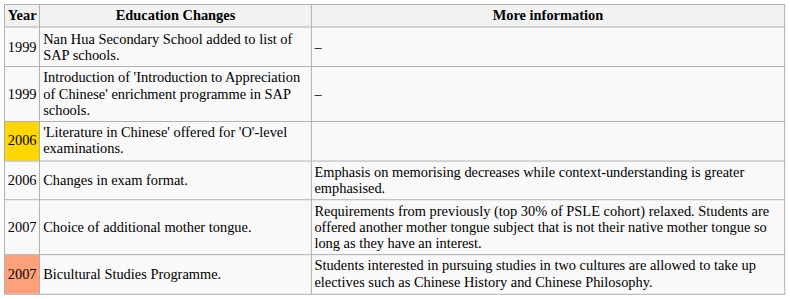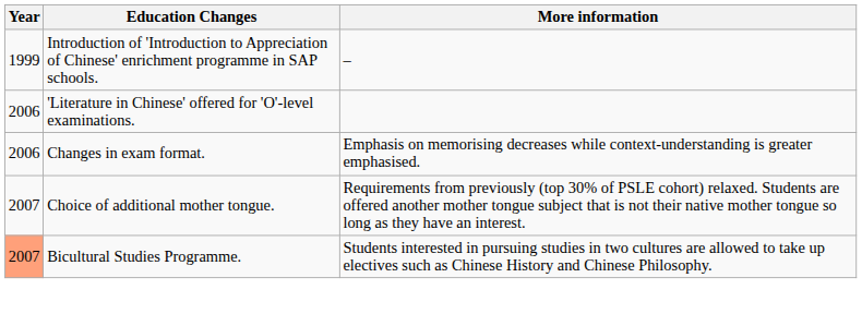- row: 1999 | Nan Hua Secondary School added to list of SAP schools. | –
'Literature in Chinese' offered for 'O'-level examinations. | Year: gold background -> no background
